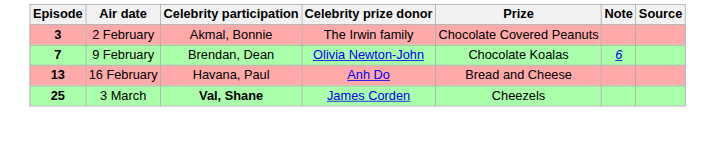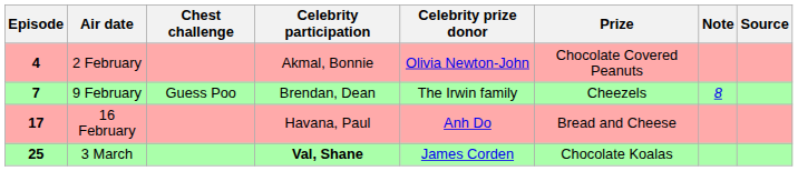+ column: Chest challenge | Guess Poo
2 February | Episode: 3 -> 4
2 February | Celebrity prize donor: The Irwin family -> Olivia Newton-John
9 February | Celebrity prize donor: Olivia Newton-John -> The Irwin family
9 February | Prize: Chocolate Koalas -> Cheezels
9 February | Note: 6 -> 8
16 February | Episode: 13 -> 17
3 March | Prize: Cheezels -> Chocolate Koalas
